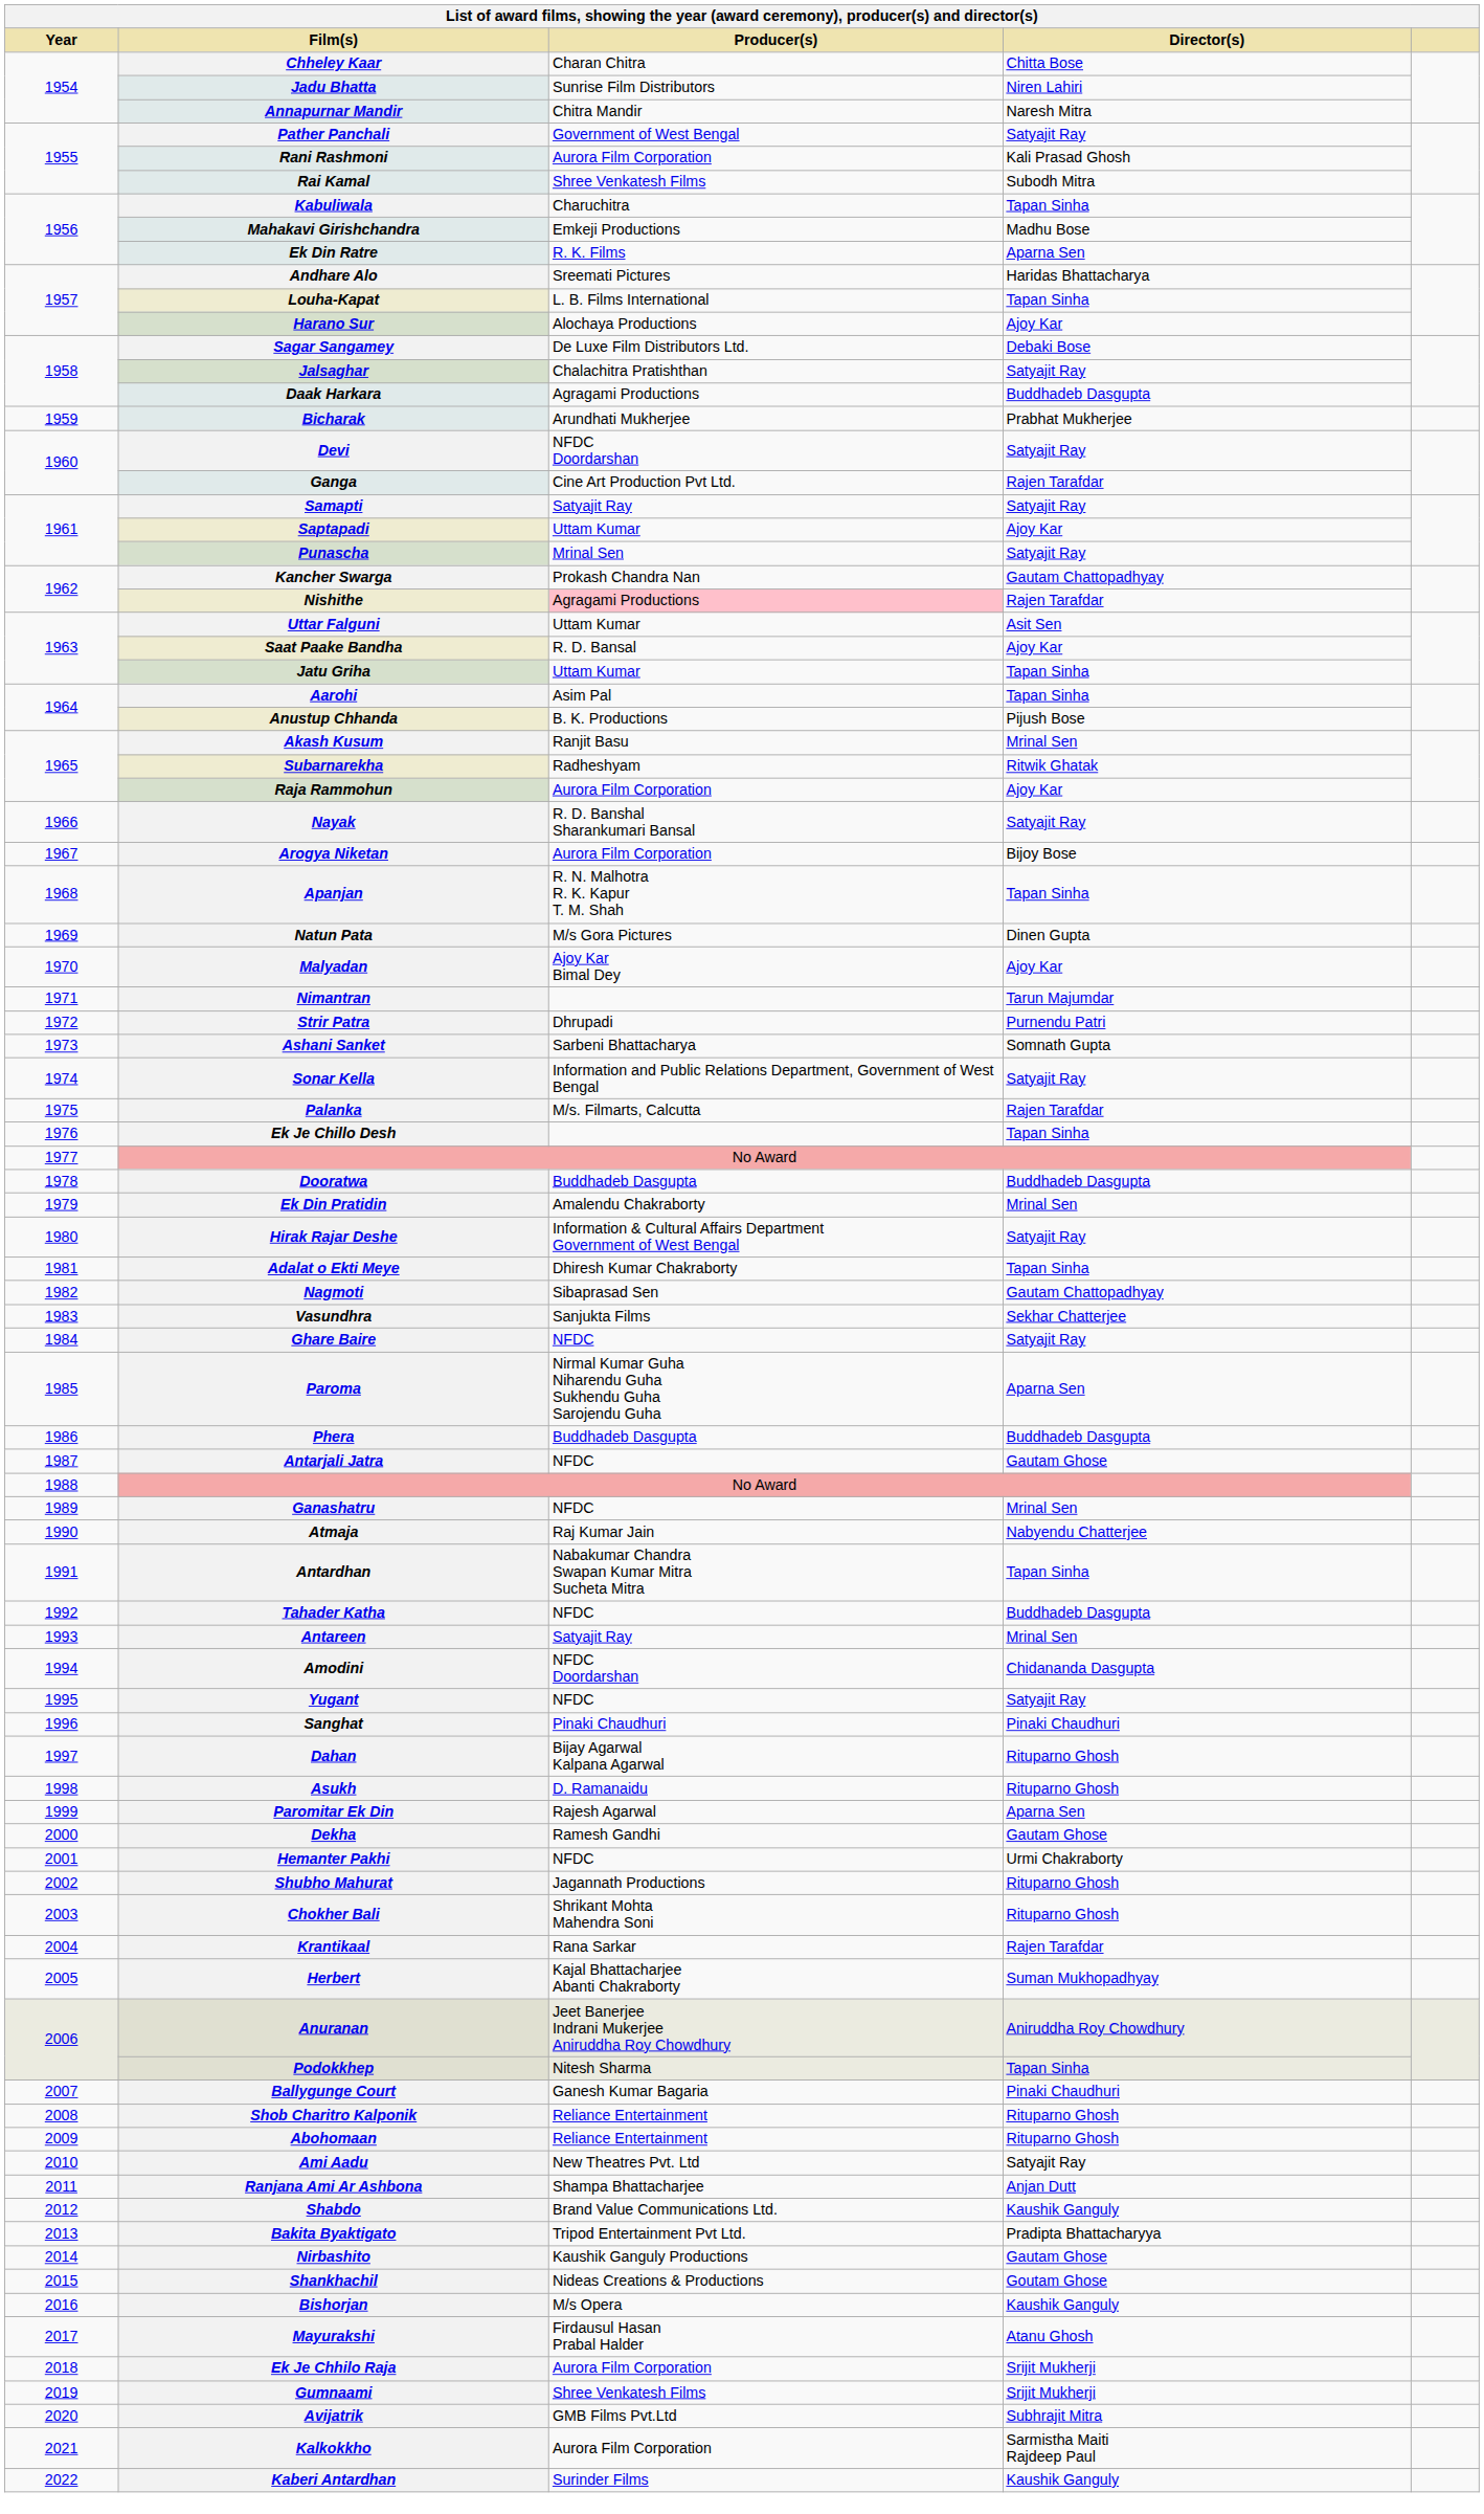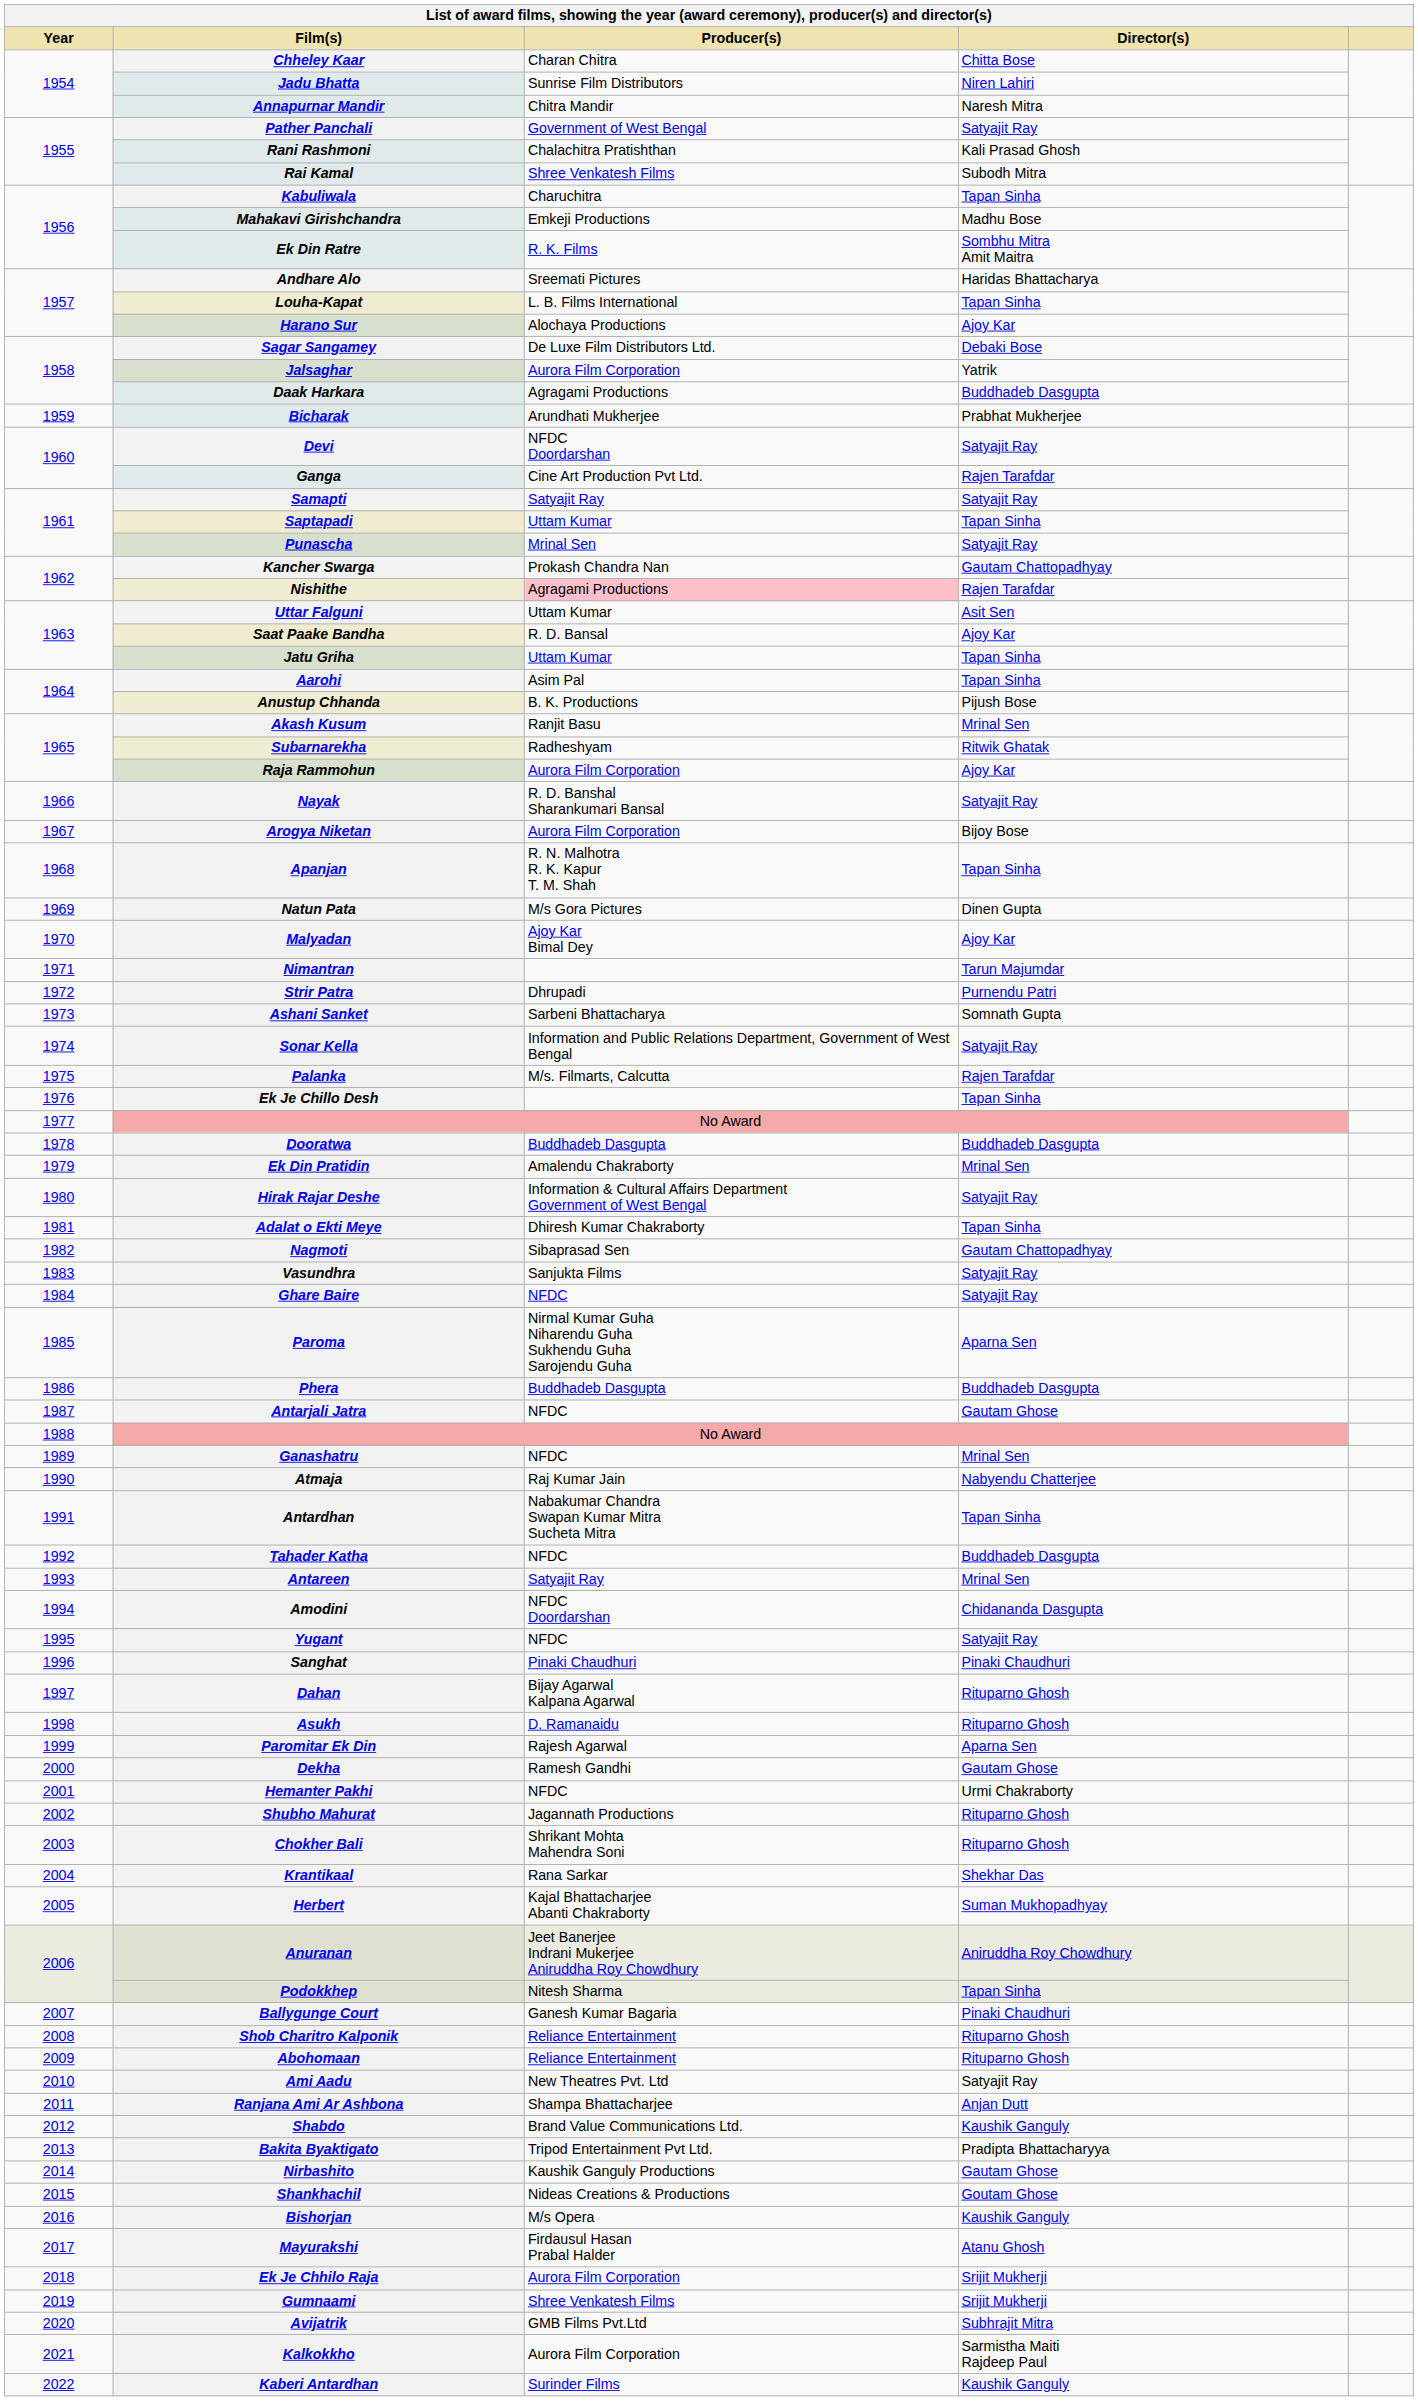Rani Rashmoni | Producer(s): Aurora Film Corporation -> Chalachitra Pratishthan
Ek Din Ratre | Director(s): Aparna Sen -> Sombhu Mitra Amit Maitra
Jalsaghar | Producer(s): Chalachitra Pratishthan -> Aurora Film Corporation
Jalsaghar | Director(s): Satyajit Ray -> Yatrik
Saptapadi | Director(s): Ajoy Kar -> Tapan Sinha
Vasundhra | Director(s): Sekhar Chatterjee -> Satyajit Ray
Krantikaal | Director(s): Rajen Tarafdar -> Shekhar Das
